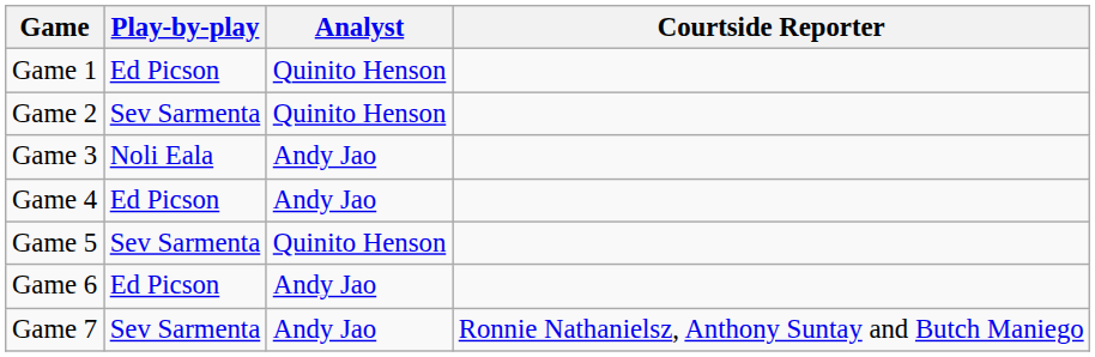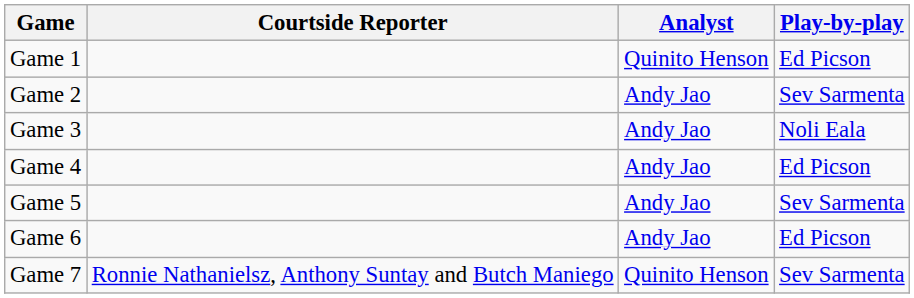columns swapped: Play-by-play <-> Courtside Reporter
Game 2 | Analyst: Quinito Henson -> Andy Jao
Game 5 | Analyst: Quinito Henson -> Andy Jao
Game 7 | Analyst: Andy Jao -> Quinito Henson
